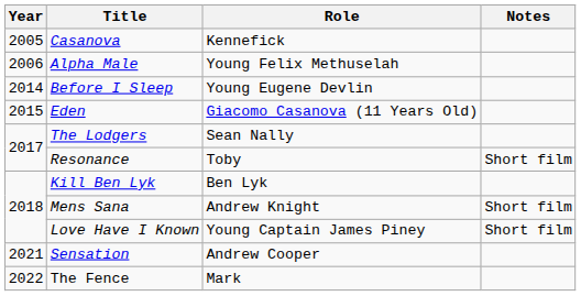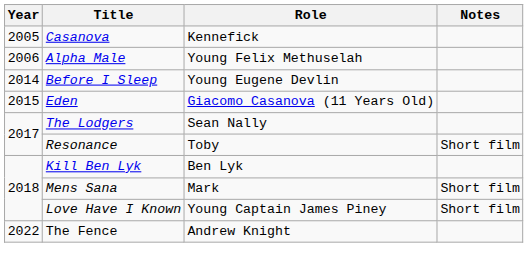Mens Sana | Role: Andrew Knight -> Mark
- row: 2021 | Sensation | Andrew Cooper
The Fence | Role: Mark -> Andrew Knight
